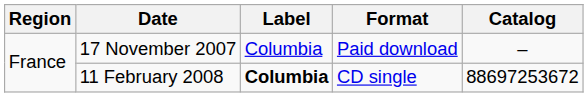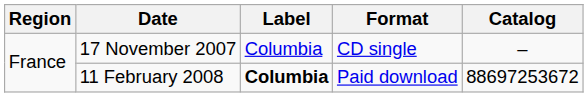17 November 2007 | Format: Paid download -> CD single
11 February 2008 | Format: CD single -> Paid download
